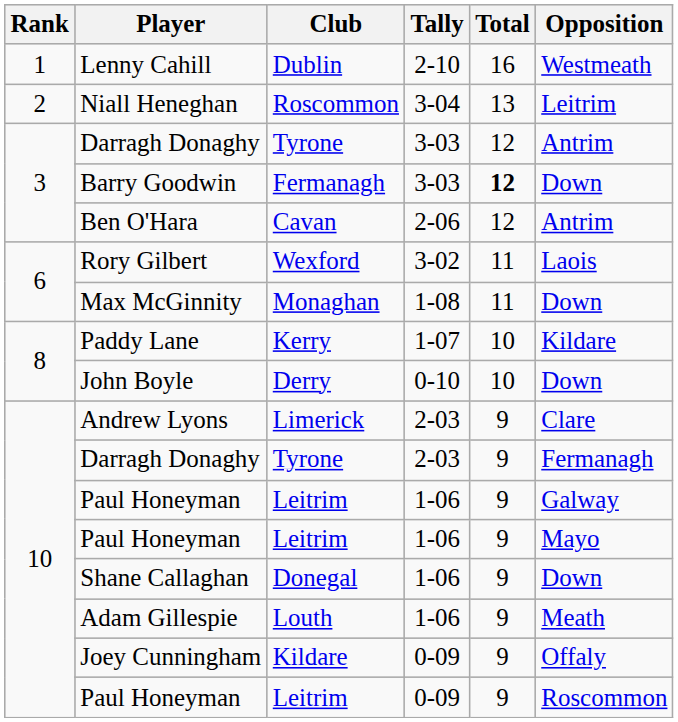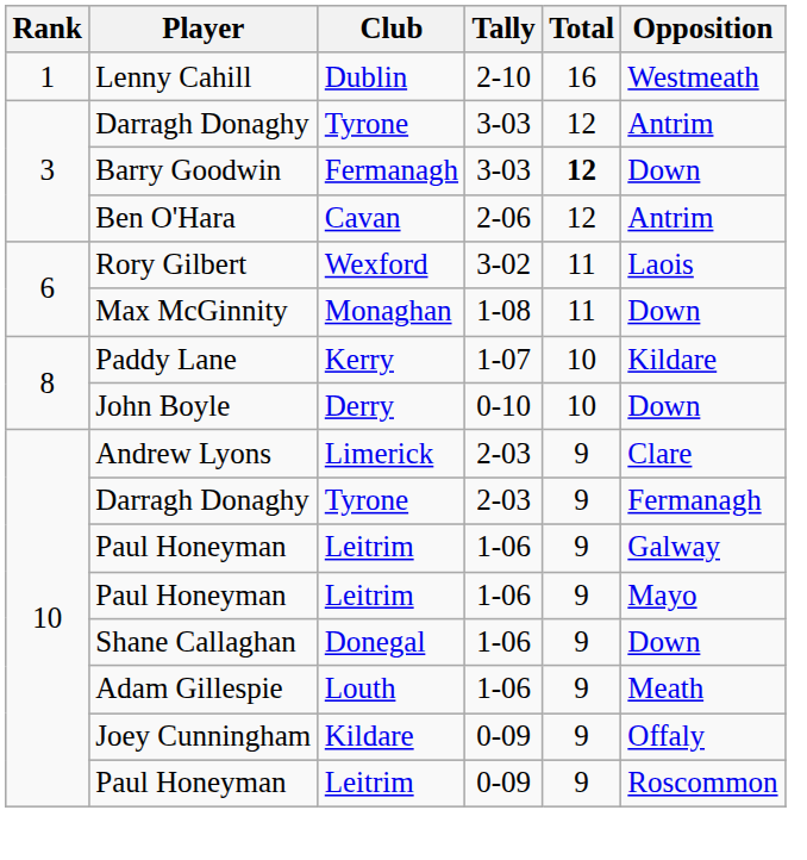- row: 2 | Niall Heneghan | Roscommon | 3-04 | 13 | Leitrim
